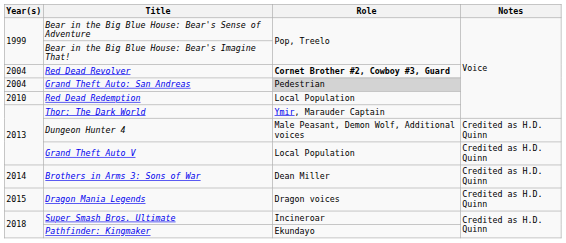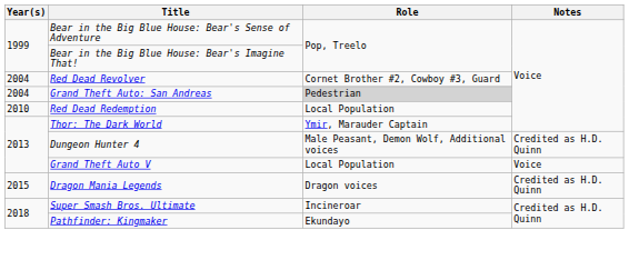Red Dead Revolver | Role: bold -> normal
Grand Theft Auto V | Notes: Credited as H.D. Quinn -> Voice
- row: 2014 | Brothers in Arms 3: Sons of War | Dean Miller | Credited as H.D. Quinn
